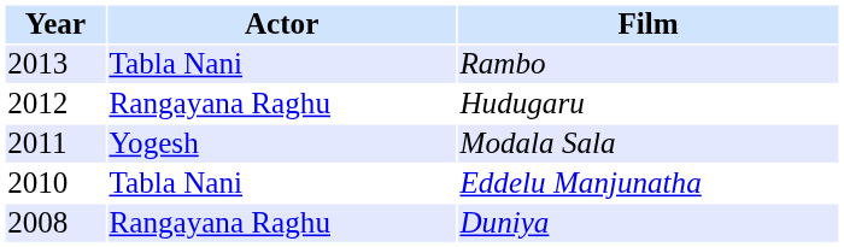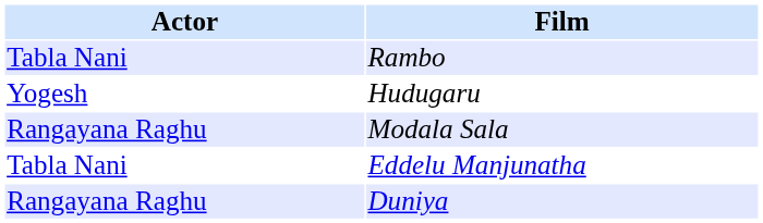- column: Year | 2013 | 2012 | 2011 | 2010 | 2008
Hudugaru | Actor: Rangayana Raghu -> Yogesh
Modala Sala | Actor: Yogesh -> Rangayana Raghu
